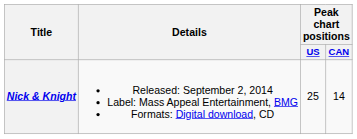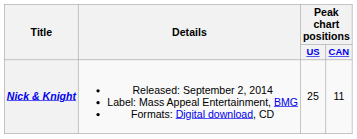Nick & Knight | Peak chart positions / CAN: 14 -> 11
